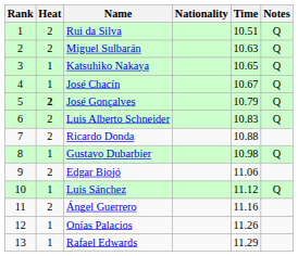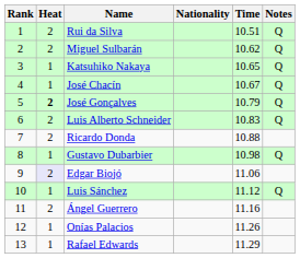Miguel Sulbarán | Time: 10.63 -> 10.62
Edgar Biojó | Heat: no background -> lavender background
